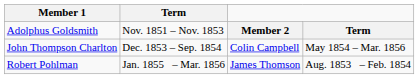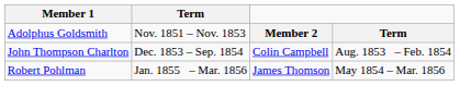John Thompson Charlton | column 4: May 1854 – Mar. 1856 -> Aug. 1853 – Feb. 1854
Robert Pohlman | column 4: Aug. 1853 – Feb. 1854 -> May 1854 – Mar. 1856
